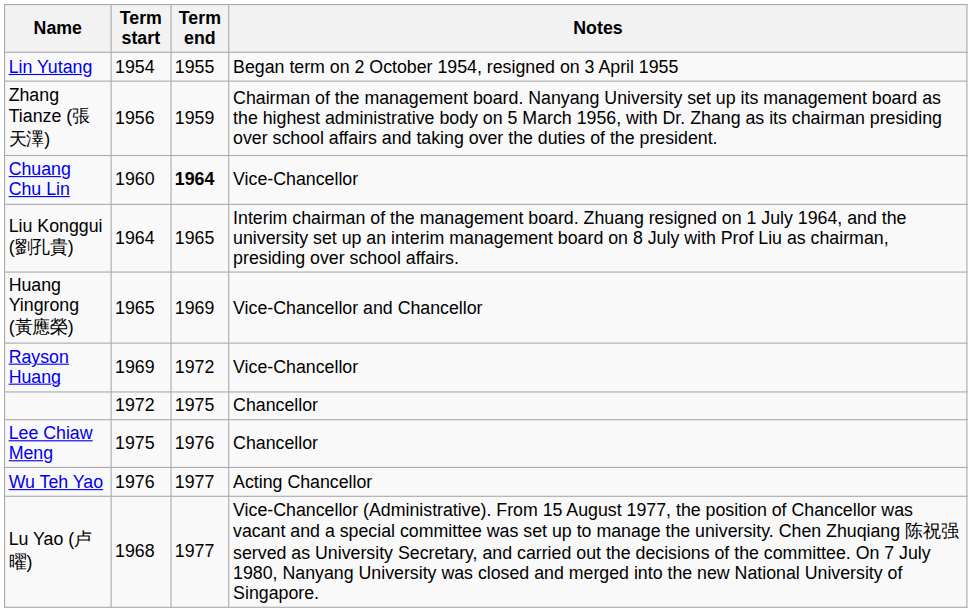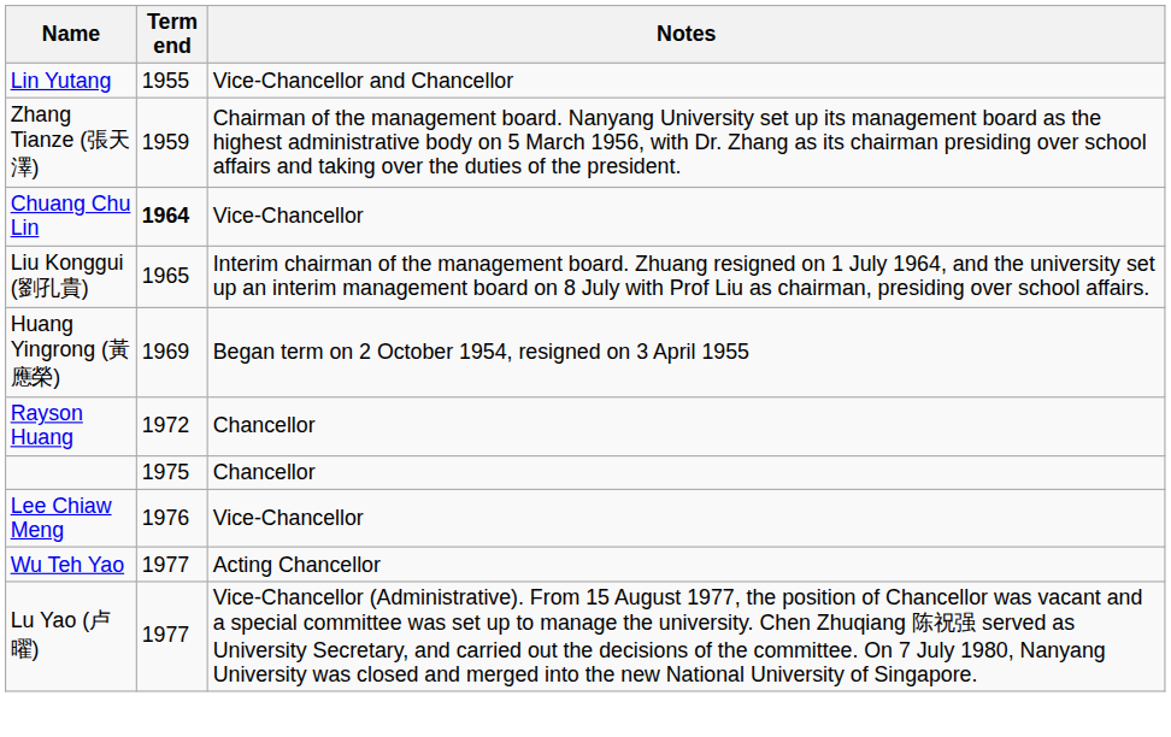- column: Term start | 1954 | 1956 | 1960 | 1964 | 1965 | 1969 | 1972 | 1975 | 1976 | 1968
Lin Yutang | Notes: Began term on 2 October 1954, resigned on 3 April 1955 -> Vice-Chancellor and Chancellor
Huang Yingrong (黃應榮) | Notes: Vice-Chancellor and Chancellor -> Began term on 2 October 1954, resigned on 3 April 1955
Rayson Huang | Notes: Vice-Chancellor -> Chancellor
Lee Chiaw Meng | Notes: Chancellor -> Vice-Chancellor
